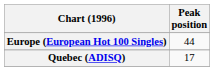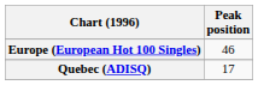Europe (European Hot 100 Singles) | Peak position: 44 -> 46
